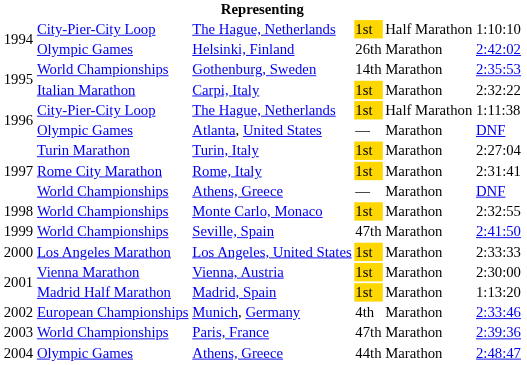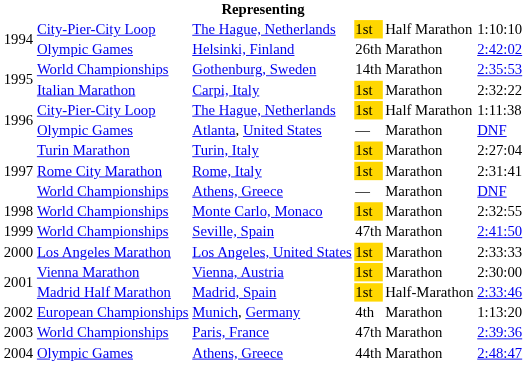Madrid, Spain | column 5: Marathon -> Half-Marathon
Madrid, Spain | column 6: 1:13:20 -> 2:33:46
Munich, Germany | column 6: 2:33:46 -> 1:13:20
